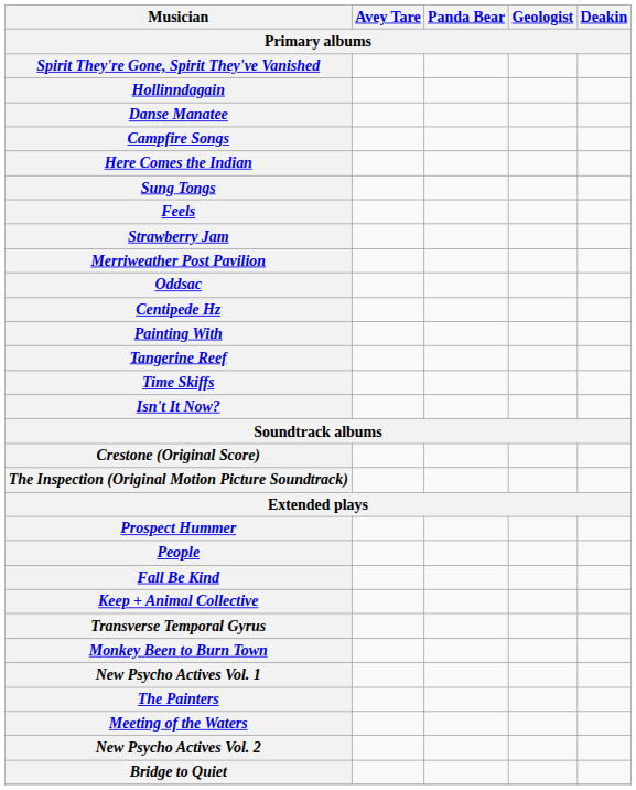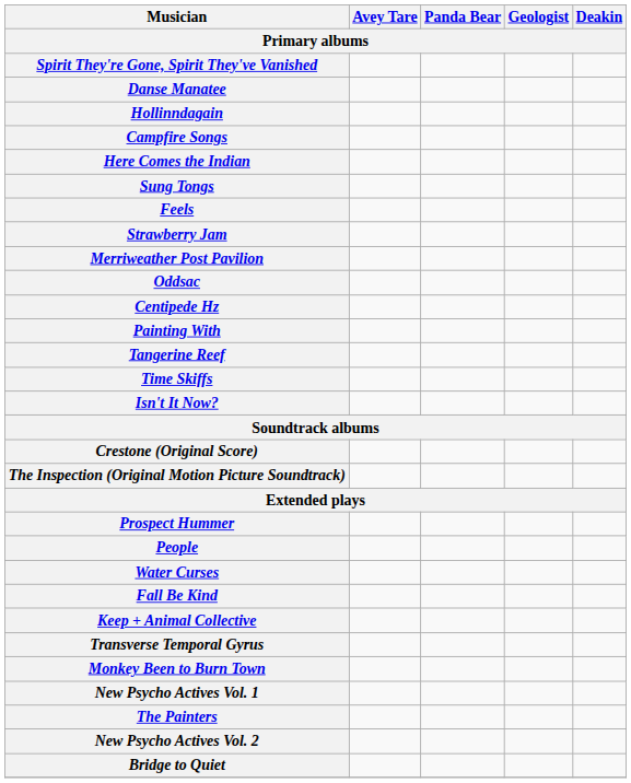rows swapped: Danse Manatee <-> Hollinndagain
+ row: Water Curses
- row: Meeting of the Waters
